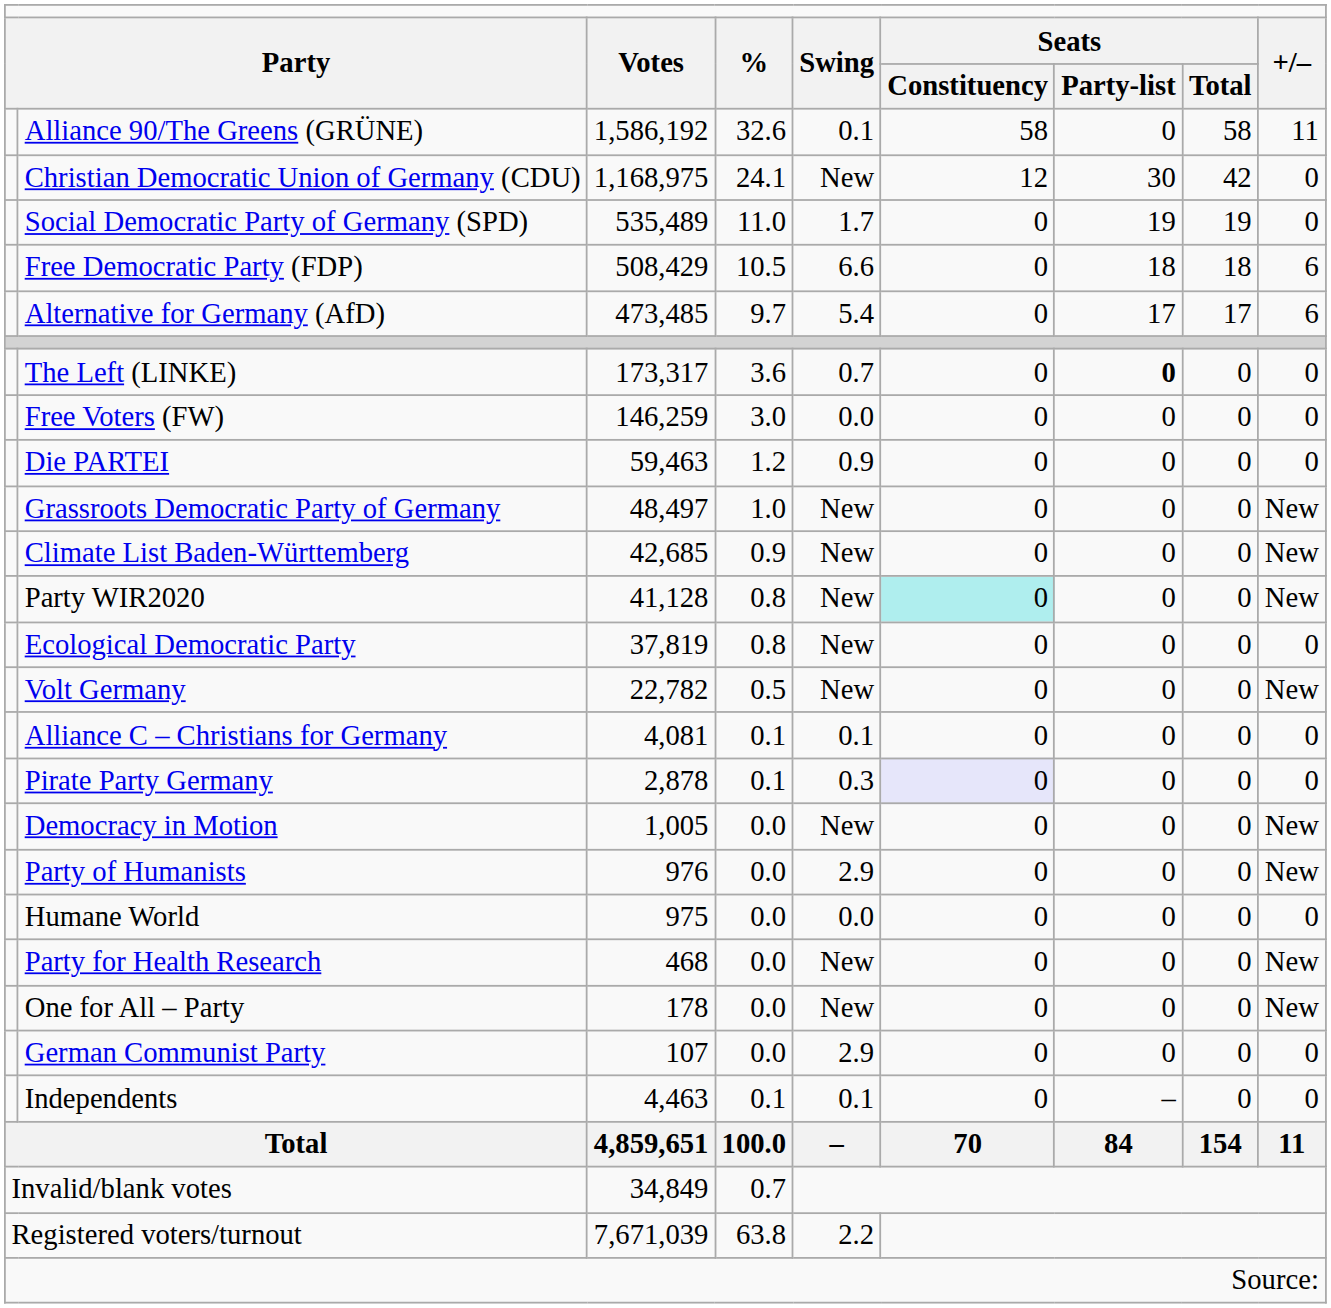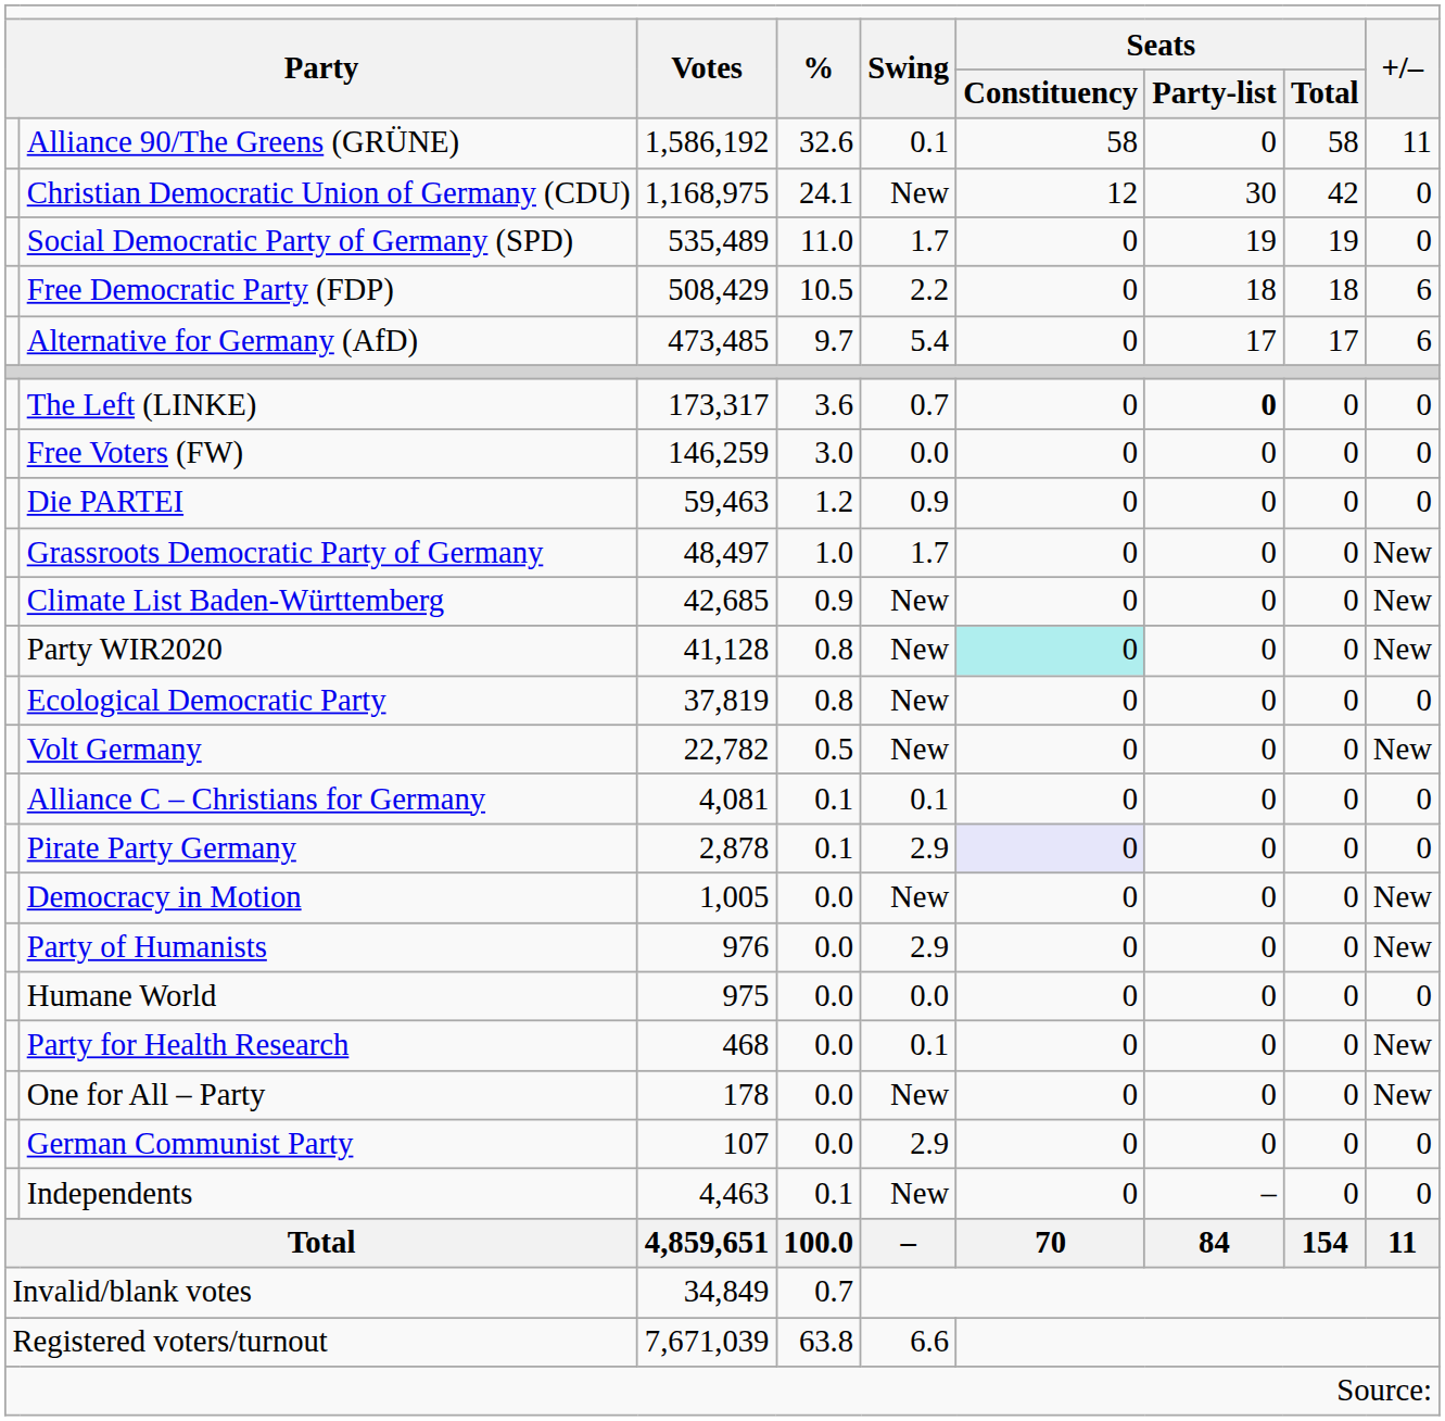Free Democratic Party (FDP) | column 5: 6.6 -> 2.2
Grassroots Democratic Party of Germany | column 5: New -> 1.7
Pirate Party Germany | column 5: 0.3 -> 2.9
Party for Health Research | column 5: New -> 0.1
Independents | column 5: 0.1 -> New
Registered voters/turnout | column 5: 2.2 -> 6.6
